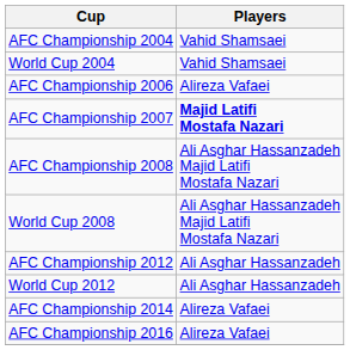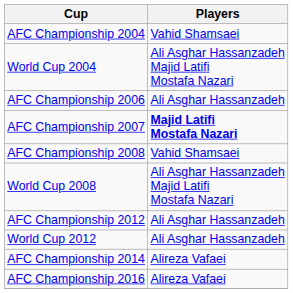World Cup 2004 | Players: Vahid Shamsaei -> Ali Asghar Hassanzadeh Majid Latifi Mostafa Nazari
AFC Championship 2006 | Players: Alireza Vafaei -> Ali Asghar Hassanzadeh
AFC Championship 2008 | Players: Ali Asghar Hassanzadeh Majid Latifi Mostafa Nazari -> Vahid Shamsaei
